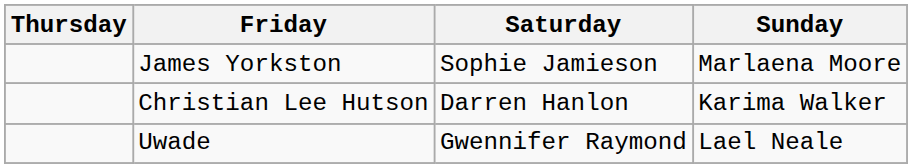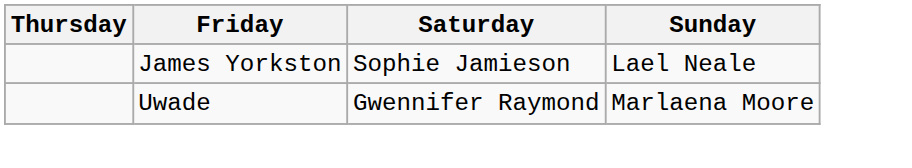James Yorkston | Sunday: Marlaena Moore -> Lael Neale
- row: Christian Lee Hutson | Darren Hanlon | Karima Walker
Uwade | Sunday: Lael Neale -> Marlaena Moore
